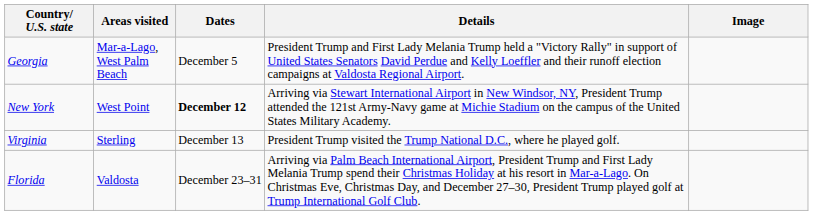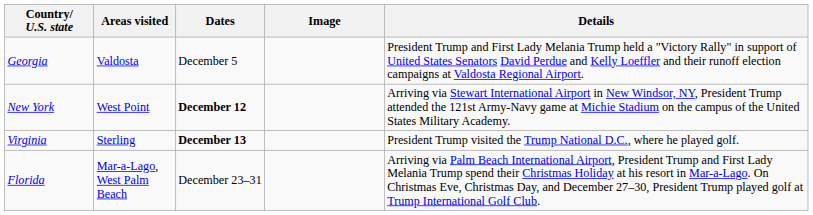columns swapped: Details <-> Image
Georgia | Areas visited: Mar-a-Lago, West Palm Beach -> Valdosta
Virginia | Dates: normal -> bold
Florida | Areas visited: Valdosta -> Mar-a-Lago, West Palm Beach
